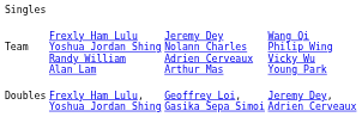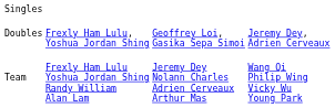rows swapped: Doubles <-> Team
